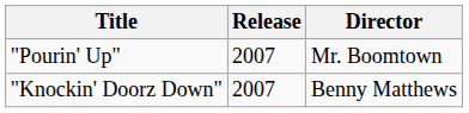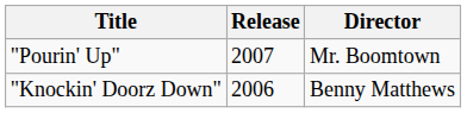"Knockin' Doorz Down" | Release: 2007 -> 2006
